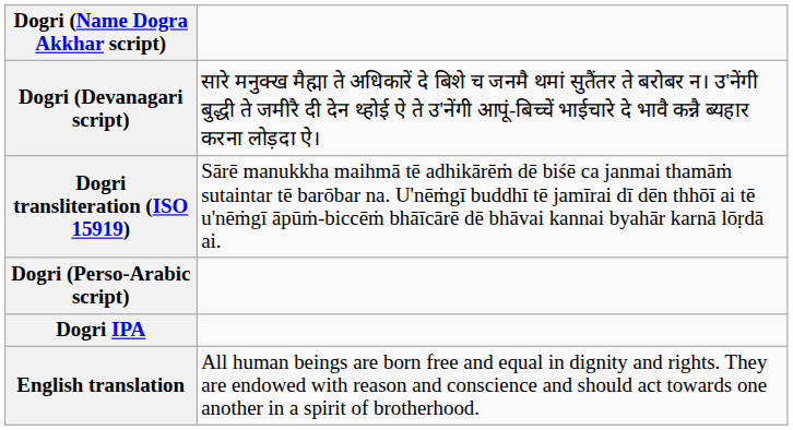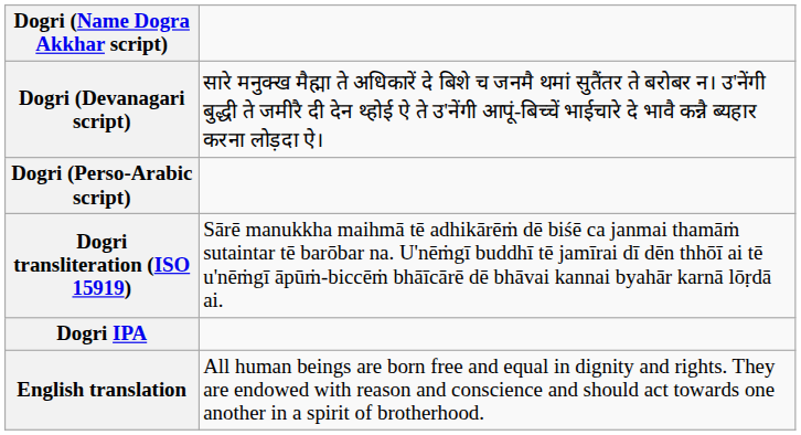rows swapped: Dogri (Perso-Arabic script) <-> Dogri transliteration (ISO 15919)
